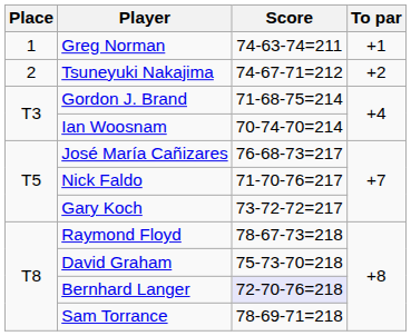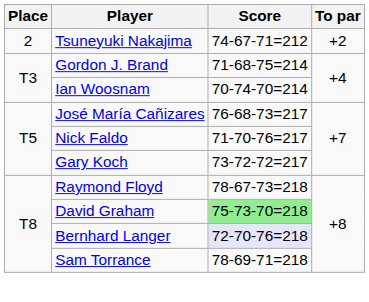- row: 1 | Greg Norman | 74-63-74=211 | +1
David Graham | Score: no background -> lightgreen background
